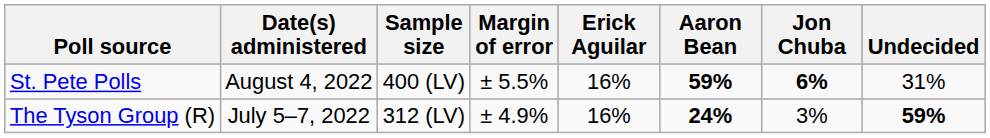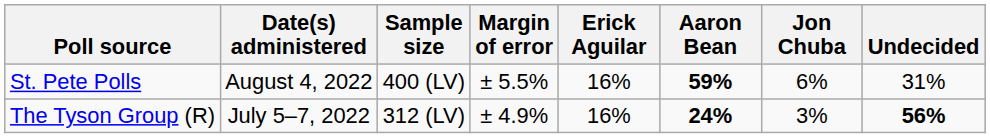St. Pete Polls | Jon Chuba: bold -> normal
The Tyson Group (R) | Undecided: 59% -> 56%
